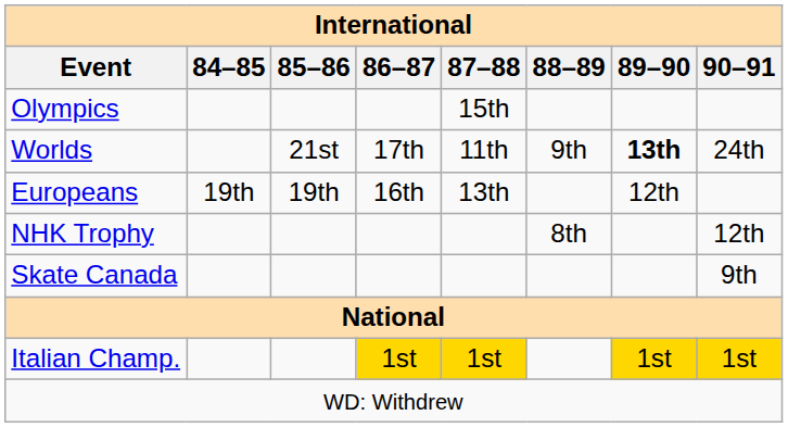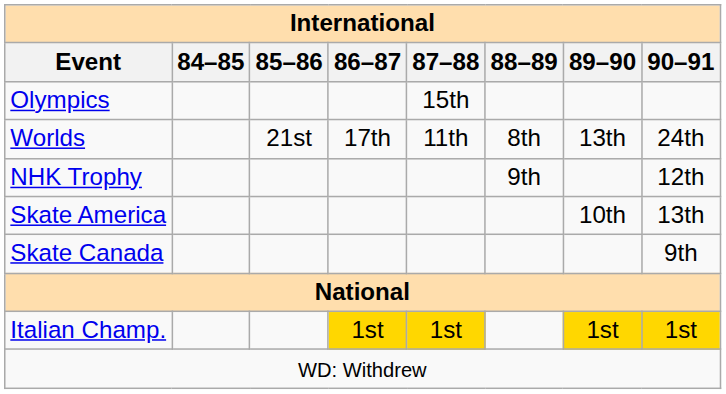Worlds | 88–89: 9th -> 8th
Worlds | 89–90: bold -> normal
- row: Europeans | 19th | 19th | 16th | 13th | 12th
NHK Trophy | 88–89: 8th -> 9th
+ row: Skate America | 10th | 13th
